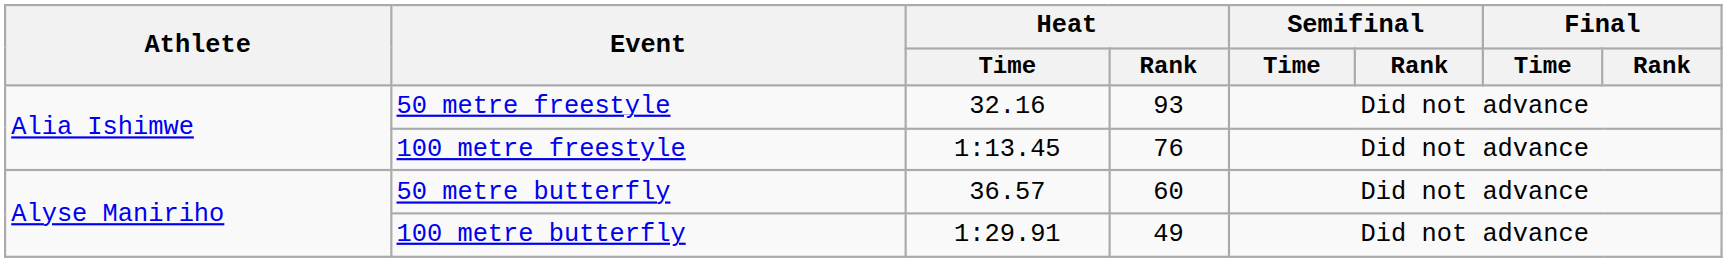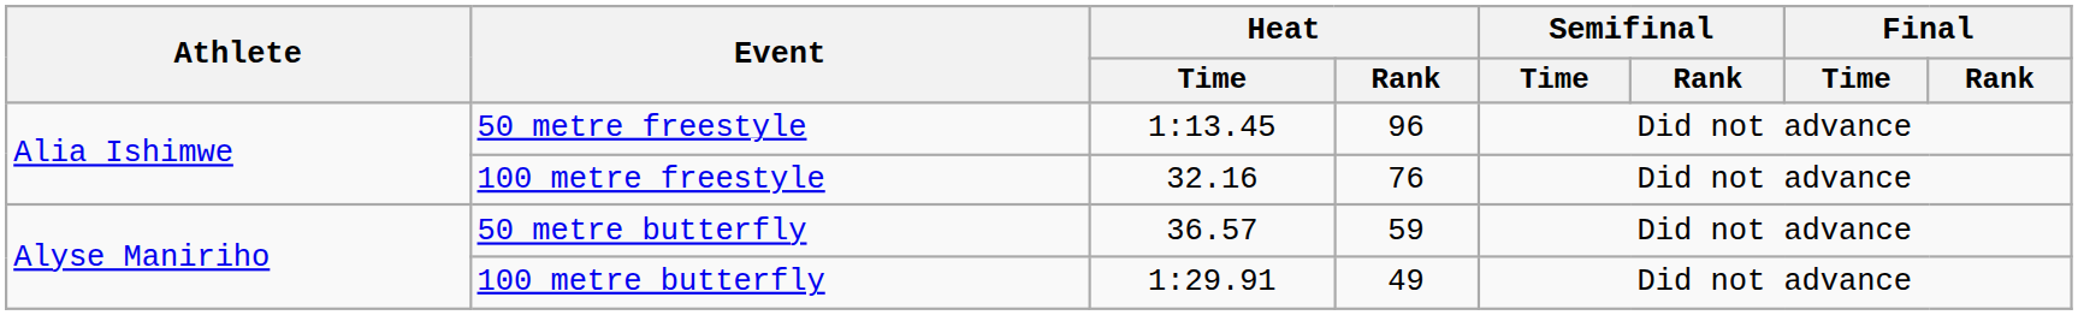50 metre freestyle | Heat / Time: 32.16 -> 1:13.45
50 metre freestyle | Heat / Rank: 93 -> 96
100 metre freestyle | Heat / Time: 1:13.45 -> 32.16
50 metre butterfly | Heat / Rank: 60 -> 59
